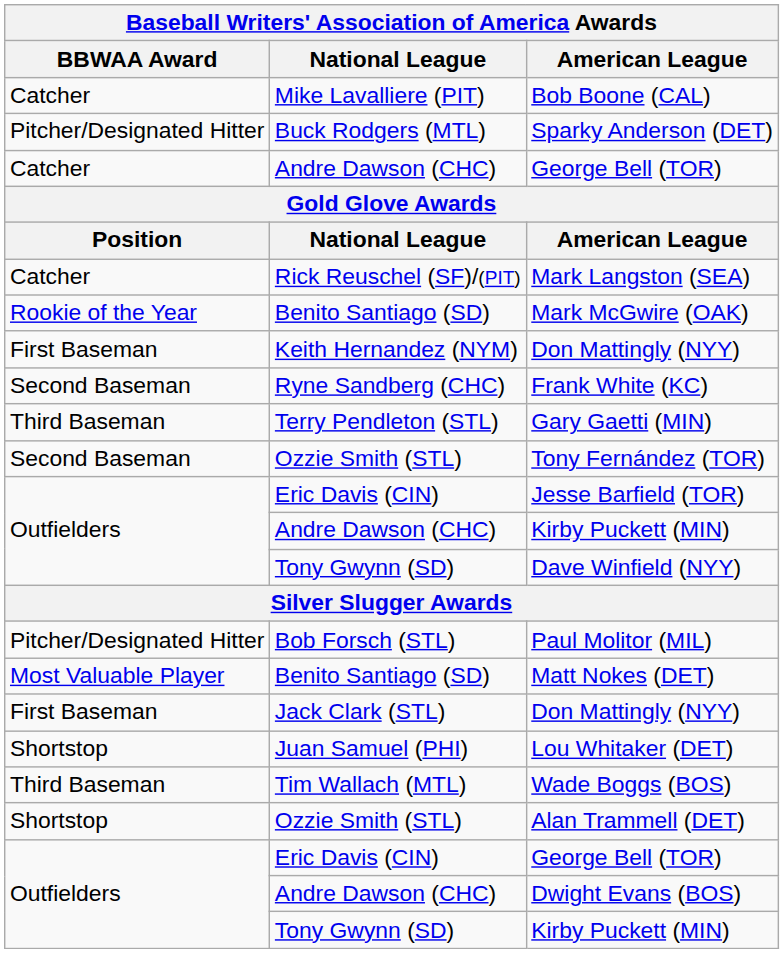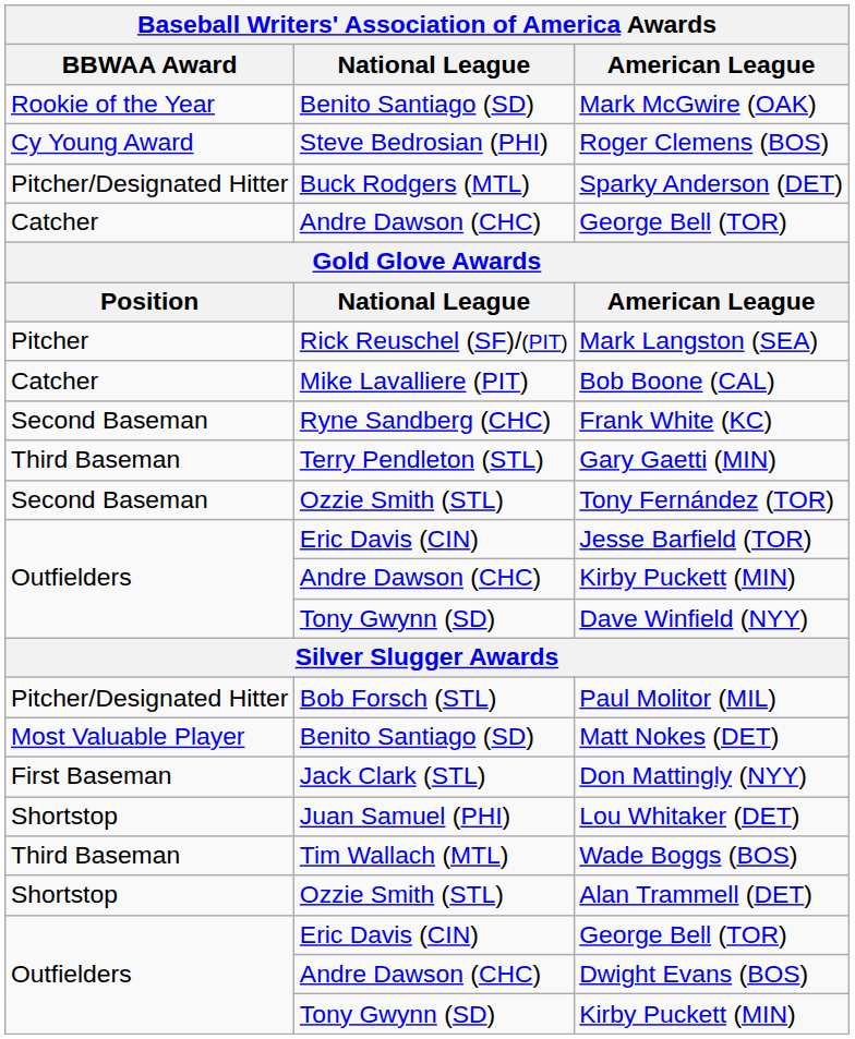rows swapped: Mark McGwire (OAK) <-> Bob Boone (CAL)
+ row: Cy Young Award | Steve Bedrosian (PHI) | Roger Clemens (BOS)
Mark Langston (SEA) | BBWAA Award: Catcher -> Pitcher
- row: First Baseman | Keith Hernandez (NYM) | Don Mattingly (NYY)
